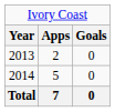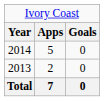rows swapped: 2013 <-> 2014
